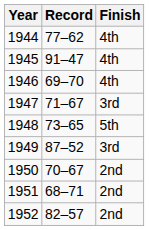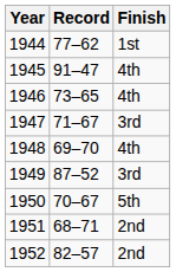1944 | Finish: 4th -> 1st
1946 | Record: 69–70 -> 73–65
1948 | Record: 73–65 -> 69–70
1948 | Finish: 5th -> 4th
1950 | Finish: 2nd -> 5th
